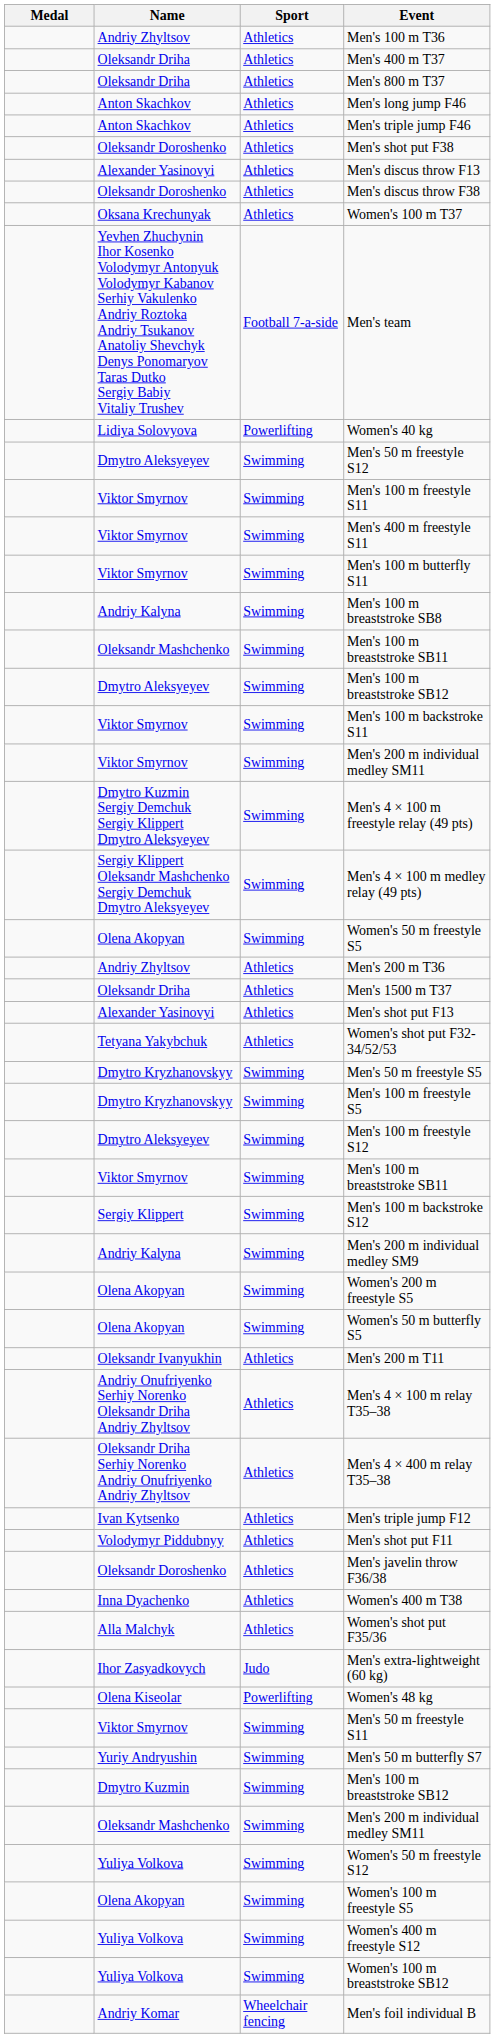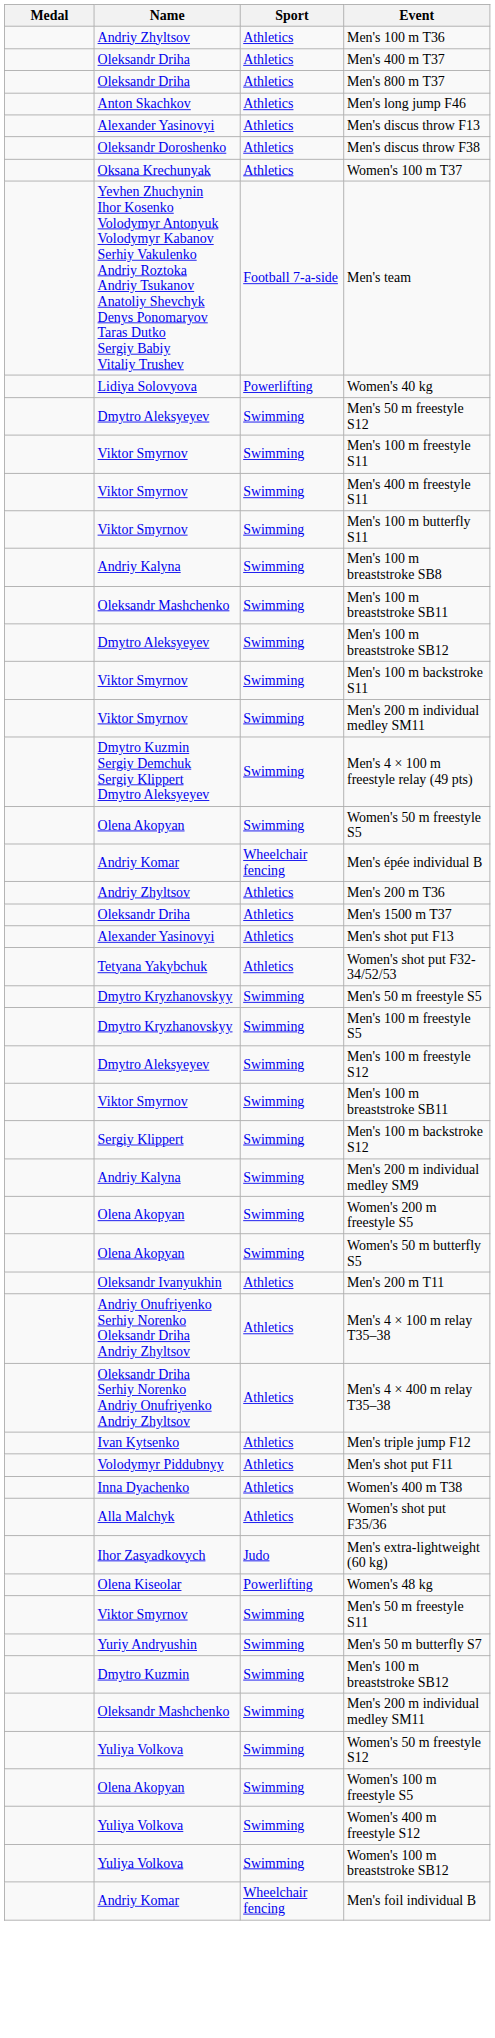- row: Anton Skachkov | Athletics | Men's triple jump F46
- row: Oleksandr Doroshenko | Athletics | Men's shot put F38
- row: Sergiy Klippert Oleksandr Mashchenko Sergiy Demchuk Dmytro Aleksyeyev | Swimming | Men's 4 × 100 m medley relay (49 pts)
+ row: Andriy Komar | Wheelchair fencing | Men's épée individual B
- row: Oleksandr Doroshenko | Athletics | Men's javelin throw F36/38
